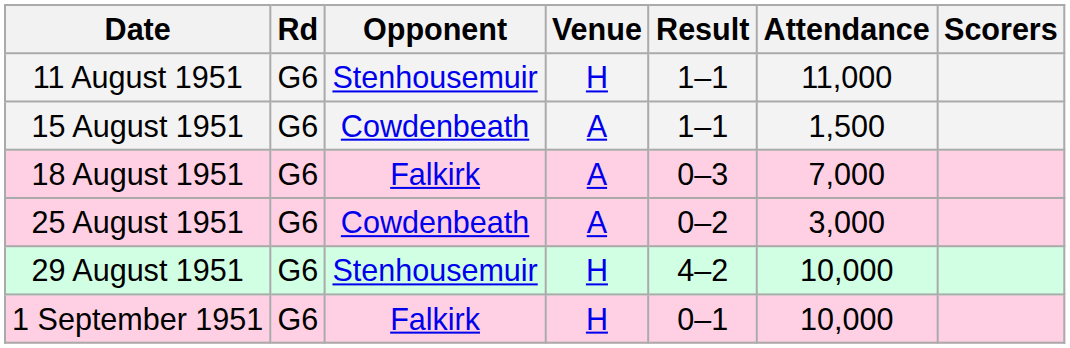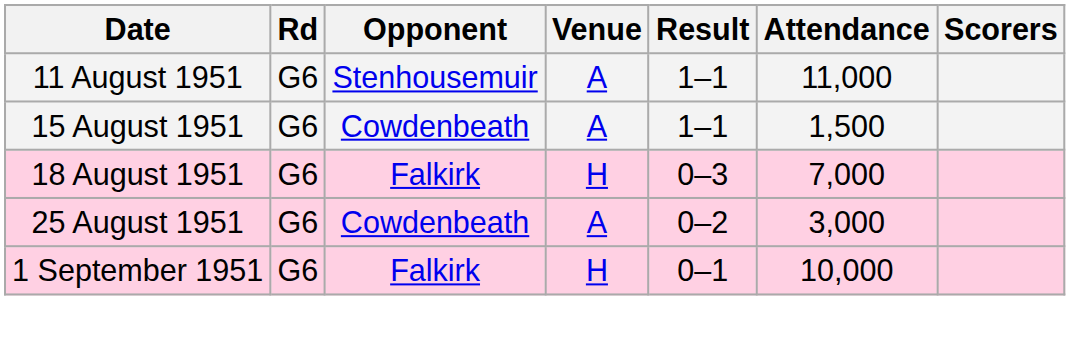11 August 1951 | Venue: H -> A
18 August 1951 | Venue: A -> H
- row: 29 August 1951 | G6 | Stenhousemuir | H | 4–2 | 10,000
